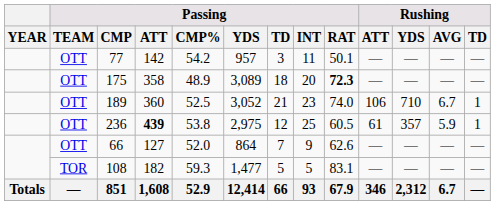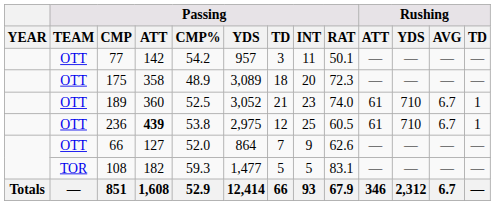175 | Passing / RAT: bold -> normal
189 | Rushing / ATT: 106 -> 61
236 | Rushing / YDS: 357 -> 710
236 | Rushing / AVG: 5.9 -> 6.7
